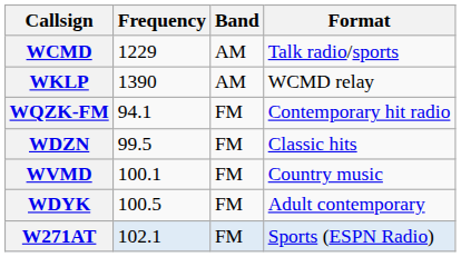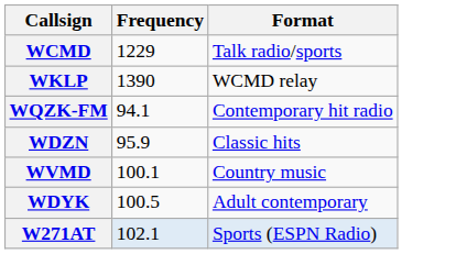- column: Band | AM | AM | FM | FM | FM | FM | FM
WDZN | Frequency: 99.5 -> 95.9
